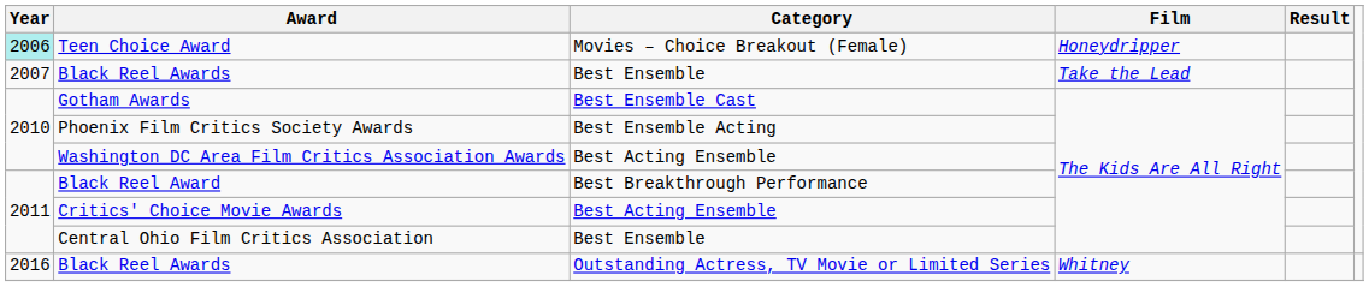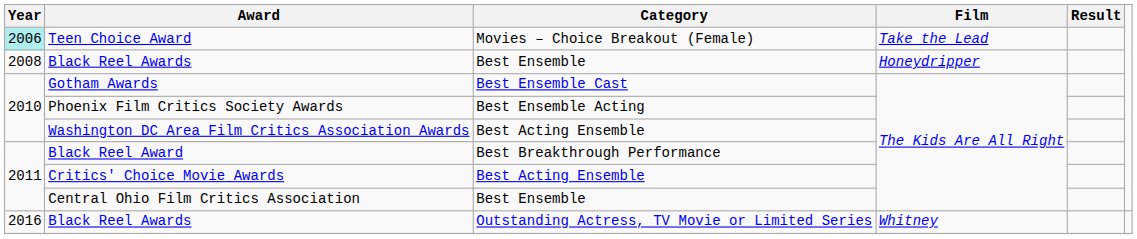Teen Choice Award | Film: Honeydripper -> Take the Lead
Black Reel Awards / Best Ensemble | Year: 2007 -> 2008
Black Reel Awards / Best Ensemble | Film: Take the Lead -> Honeydripper
